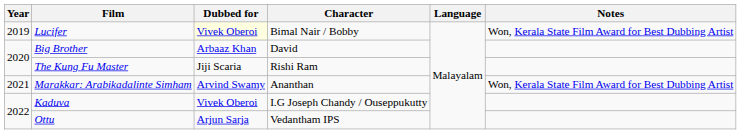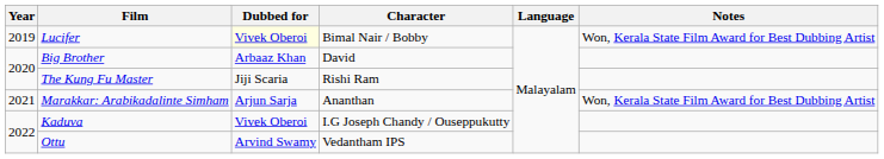Marakkar: Arabikadalinte Simham | Dubbed for: Arvind Swamy -> Arjun Sarja
Ottu | Dubbed for: Arjun Sarja -> Arvind Swamy
